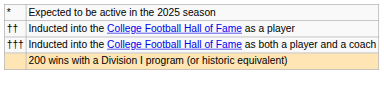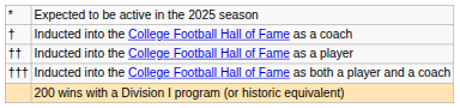+ row: † | Inducted into the College Football Hall of Fame as a coach
